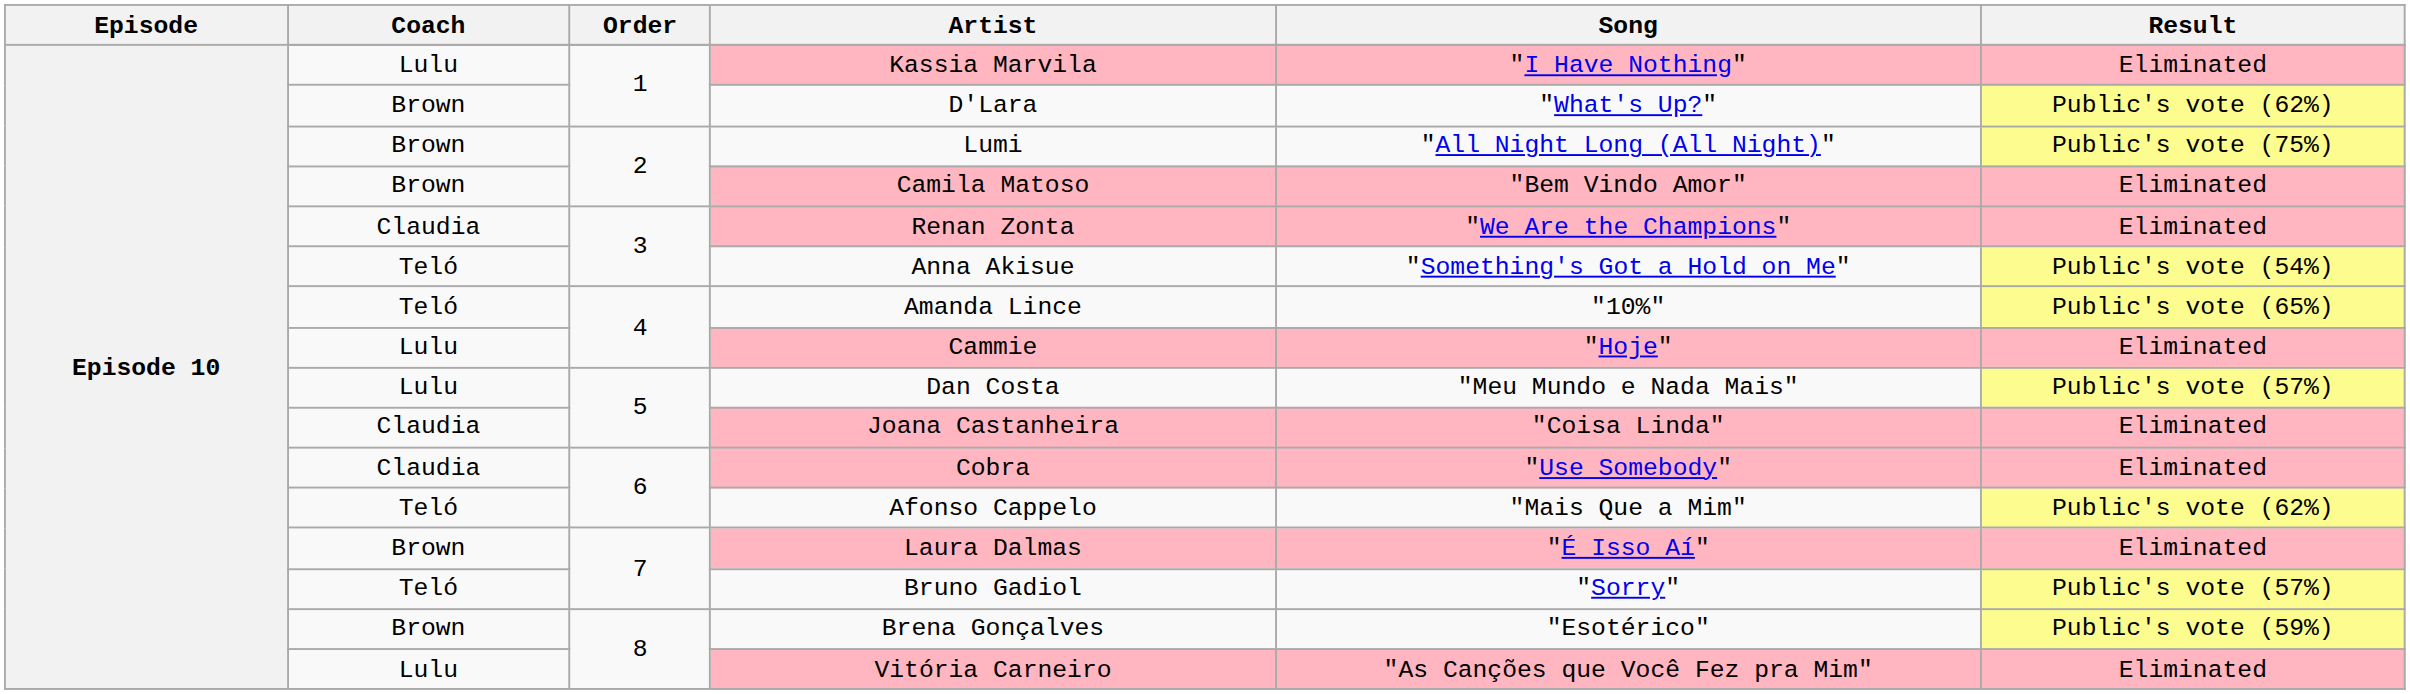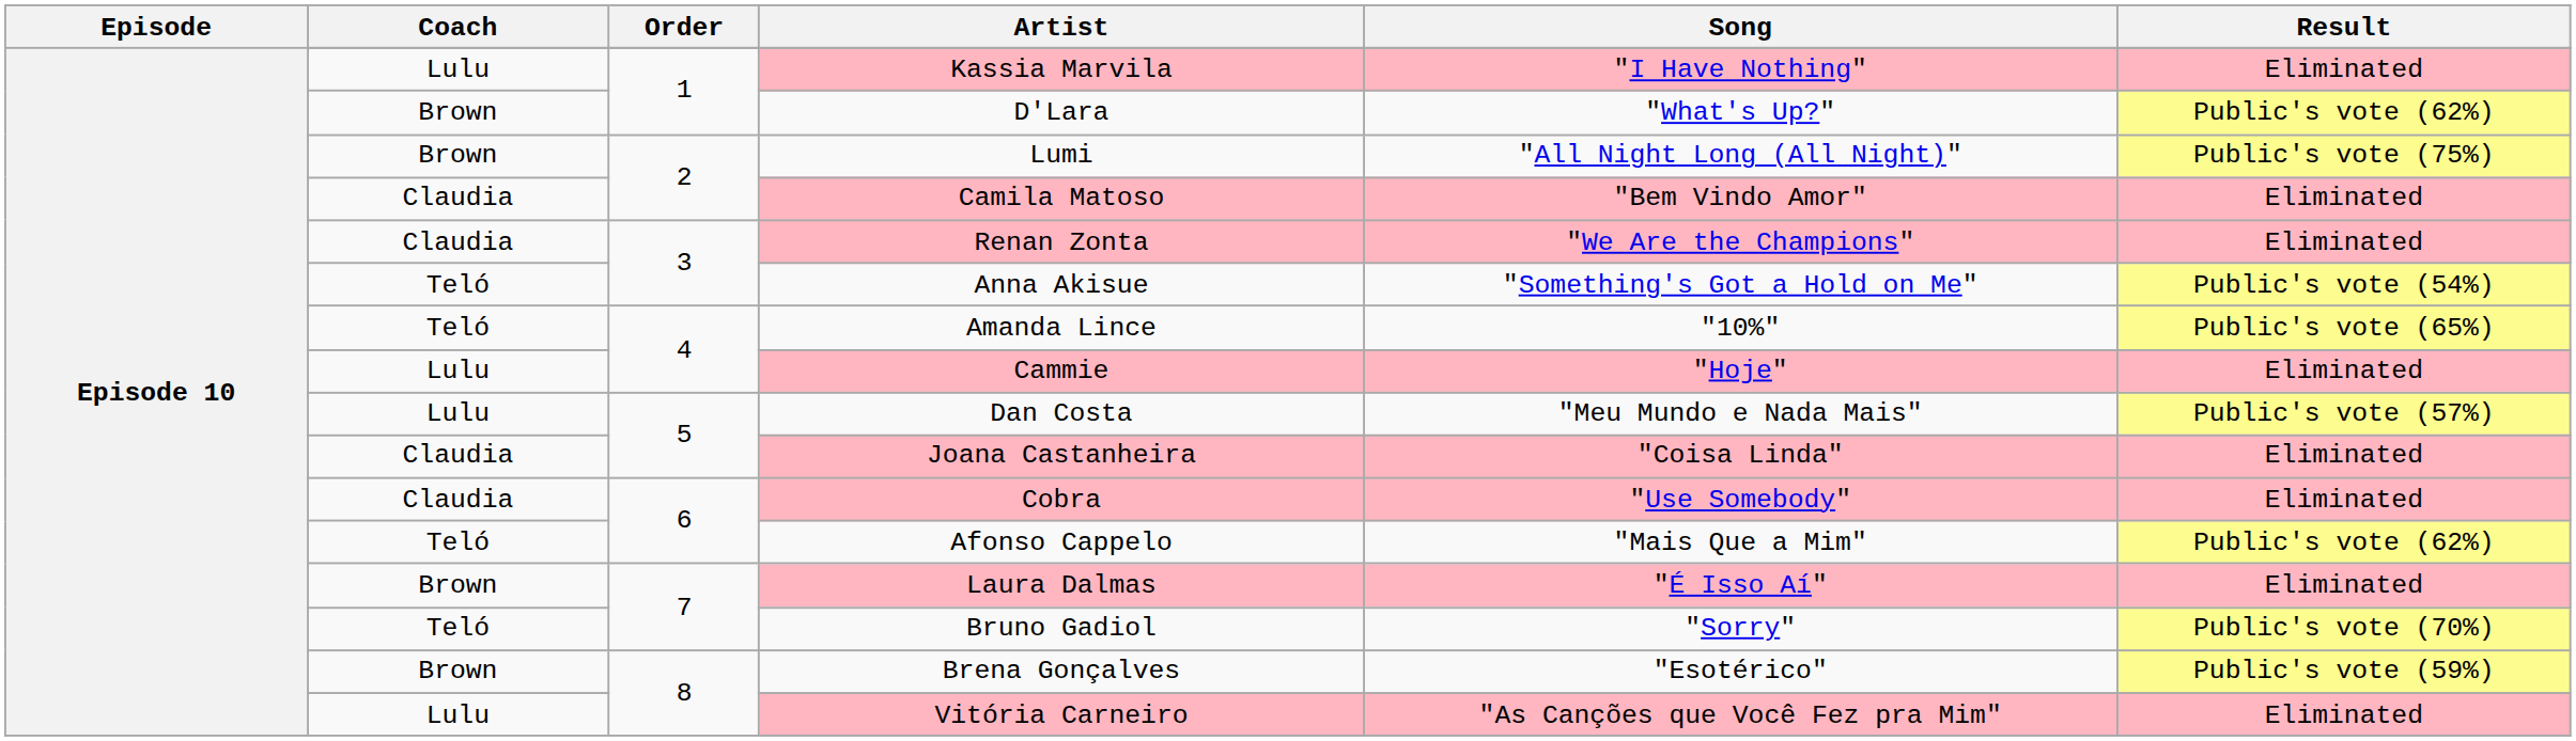Camila Matoso | Coach: Brown -> Claudia
Bruno Gadiol | Result: Public's vote (57%) -> Public's vote (70%)
